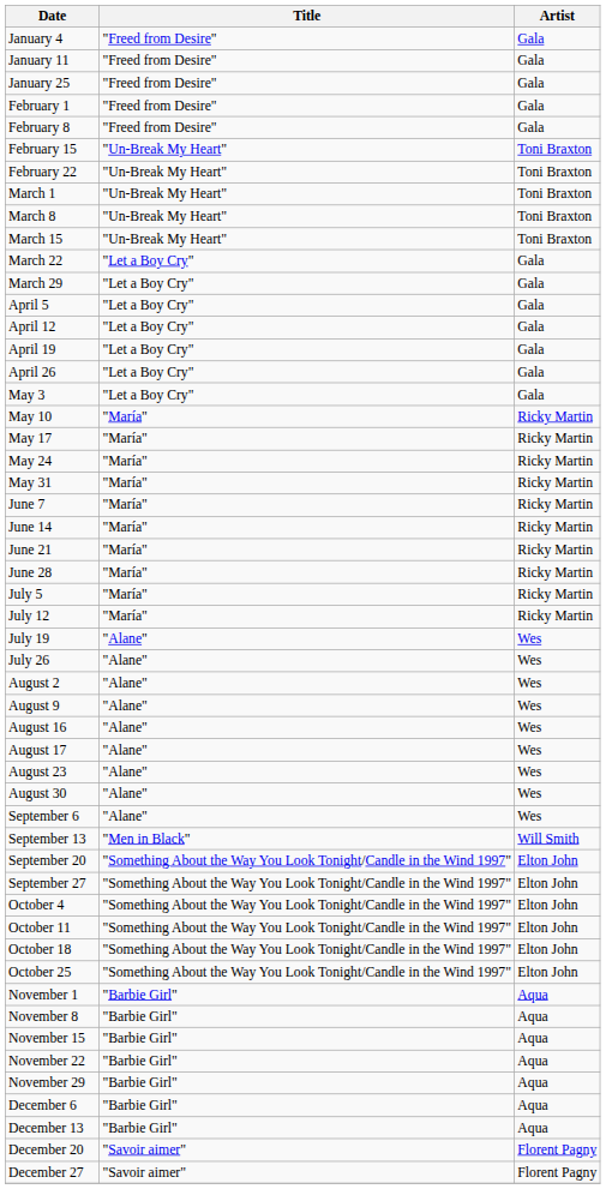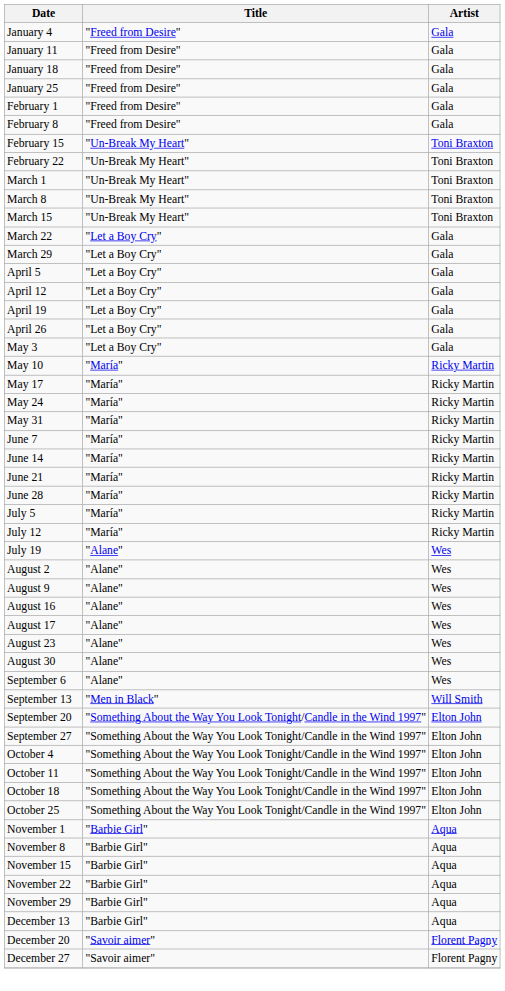+ row: January 18 | "Freed from Desire" | Gala
- row: July 26 | "Alane" | Wes
- row: December 6 | "Barbie Girl" | Aqua
